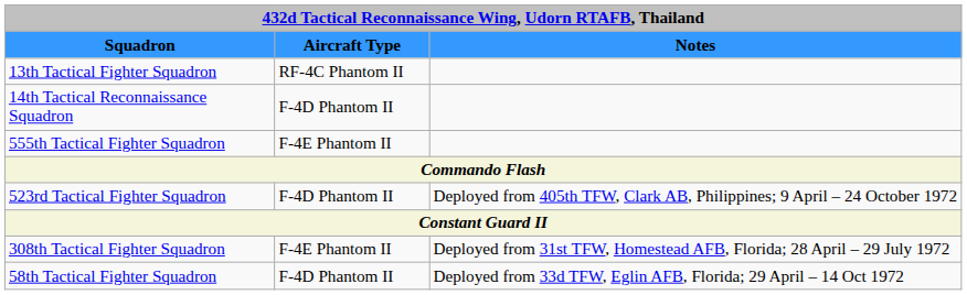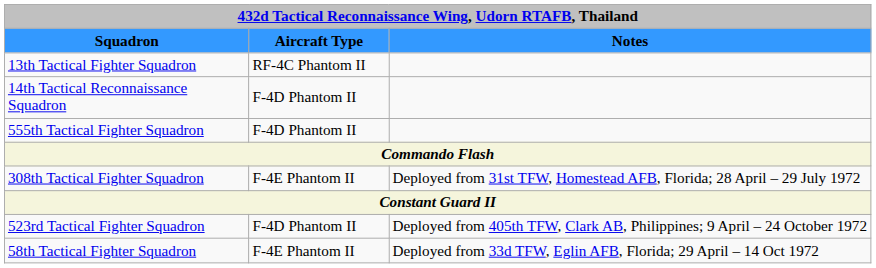555th Tactical Fighter Squadron | column 2: F-4E Phantom II -> F-4D Phantom II
rows swapped: 523rd Tactical Fighter Squadron <-> 308th Tactical Fighter Squadron
58th Tactical Fighter Squadron | column 2: F-4D Phantom II -> F-4E Phantom II
